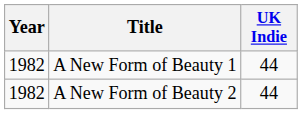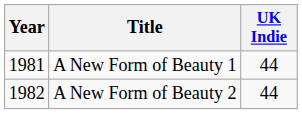A New Form of Beauty 1 | Year: 1982 -> 1981
